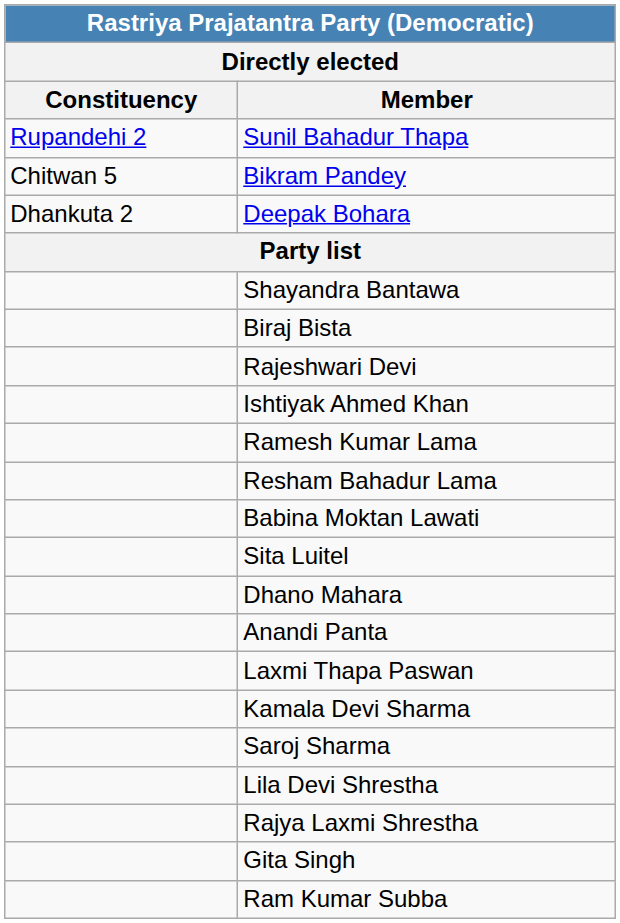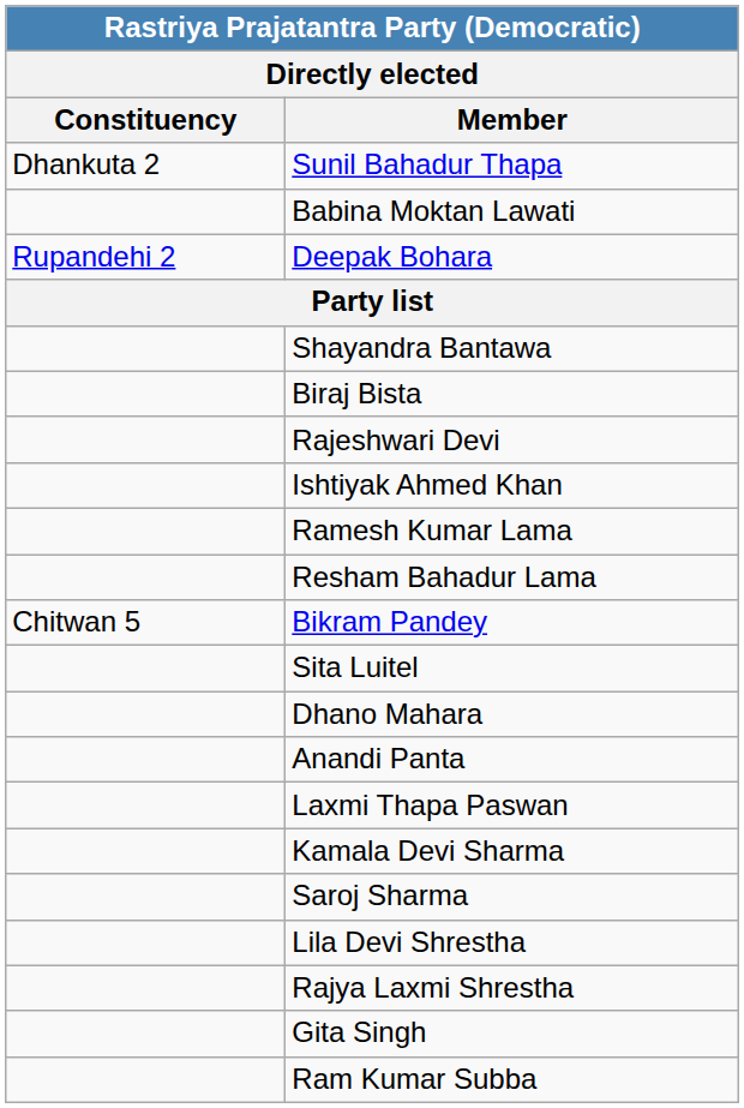Sunil Bahadur Thapa | Constituency: Rupandehi 2 -> Dhankuta 2
rows swapped: Bikram Pandey <-> Babina Moktan Lawati
Deepak Bohara | Constituency: Dhankuta 2 -> Rupandehi 2
